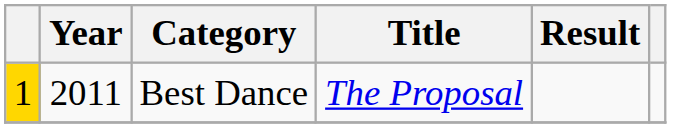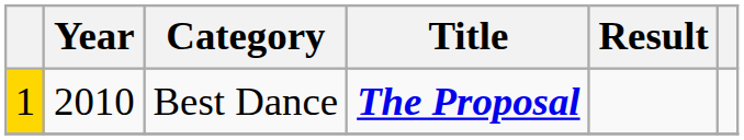Best Dance | Year: 2011 -> 2010
Best Dance | Title: normal -> bold
